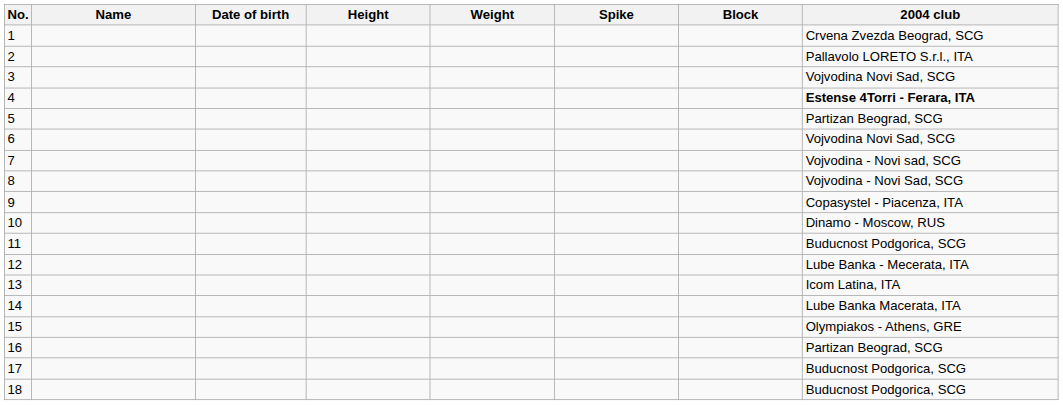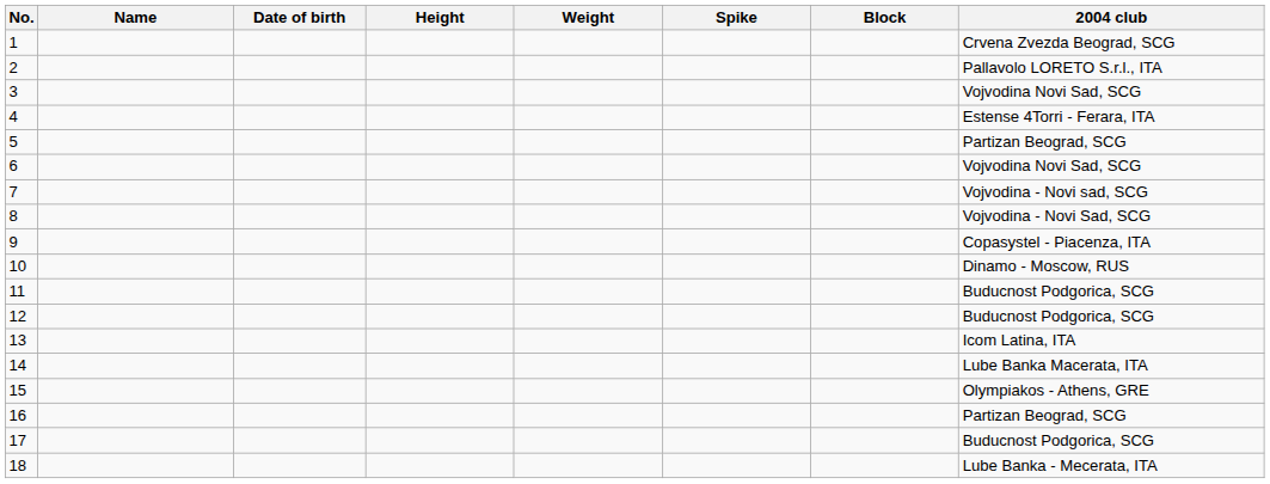4 | 2004 club: bold -> normal
12 | 2004 club: Lube Banka - Mecerata, ITA -> Buducnost Podgorica, SCG
18 | 2004 club: Buducnost Podgorica, SCG -> Lube Banka - Mecerata, ITA
